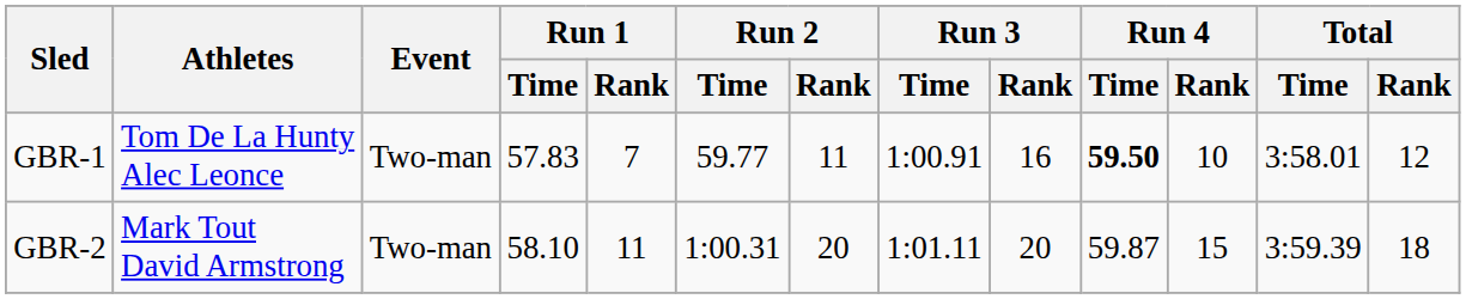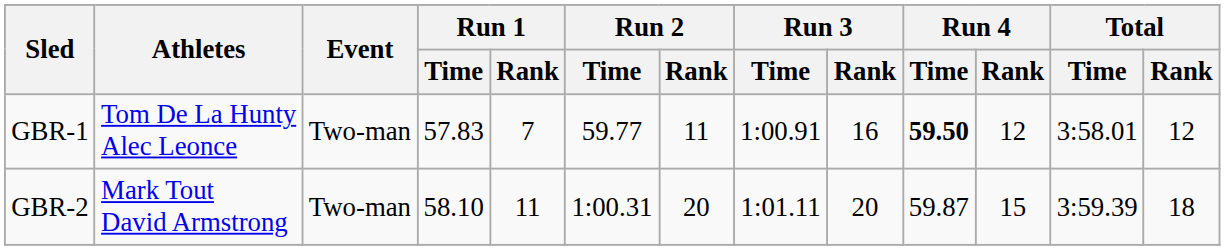GBR-1 | Run 4 / Rank: 10 -> 12
